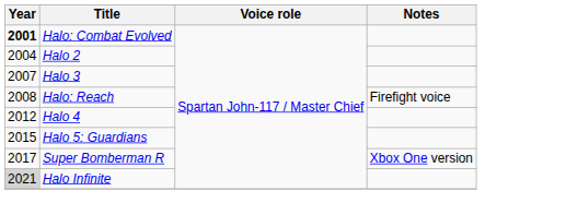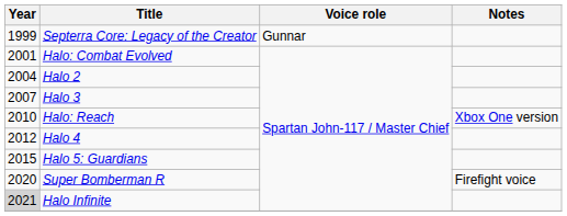+ row: 1999 | Septerra Core: Legacy of the Creator | Gunnar
Halo: Combat Evolved | Year: bold -> normal
Halo: Reach | Year: 2008 -> 2010
Halo: Reach | Notes: Firefight voice -> Xbox One version
Super Bomberman R | Year: 2017 -> 2020
Super Bomberman R | Notes: Xbox One version -> Firefight voice
